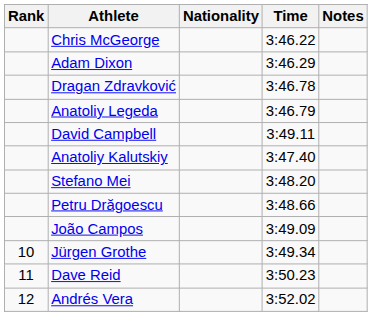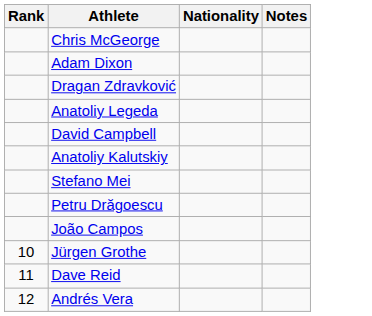- column: Time | 3:46.22 | 3:46.29 | 3:46.78 | 3:46.79 | 3:49.11 | 3:47.40 | 3:48.20 | 3:48.66 | 3:49.09 | 3:49.34 | 3:50.23 | 3:52.02
